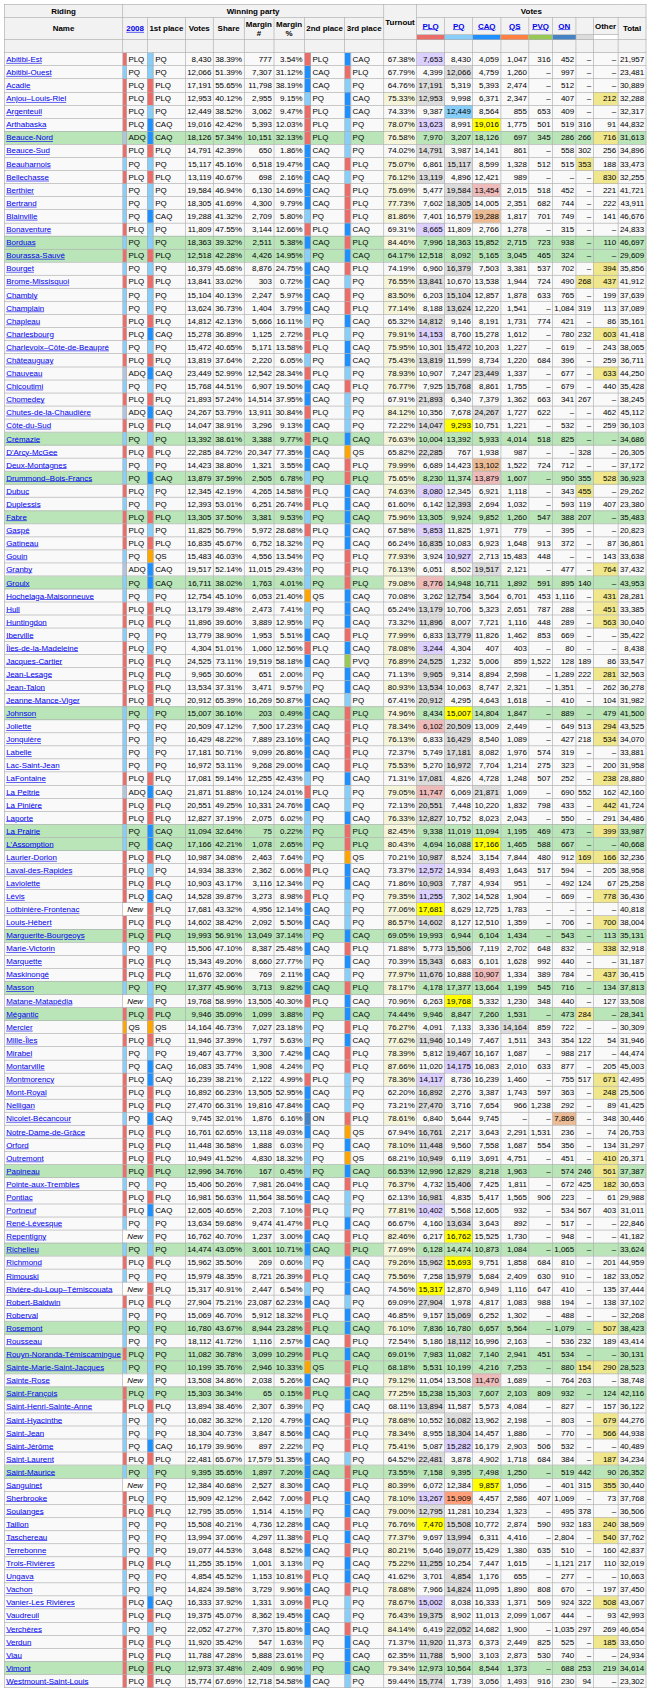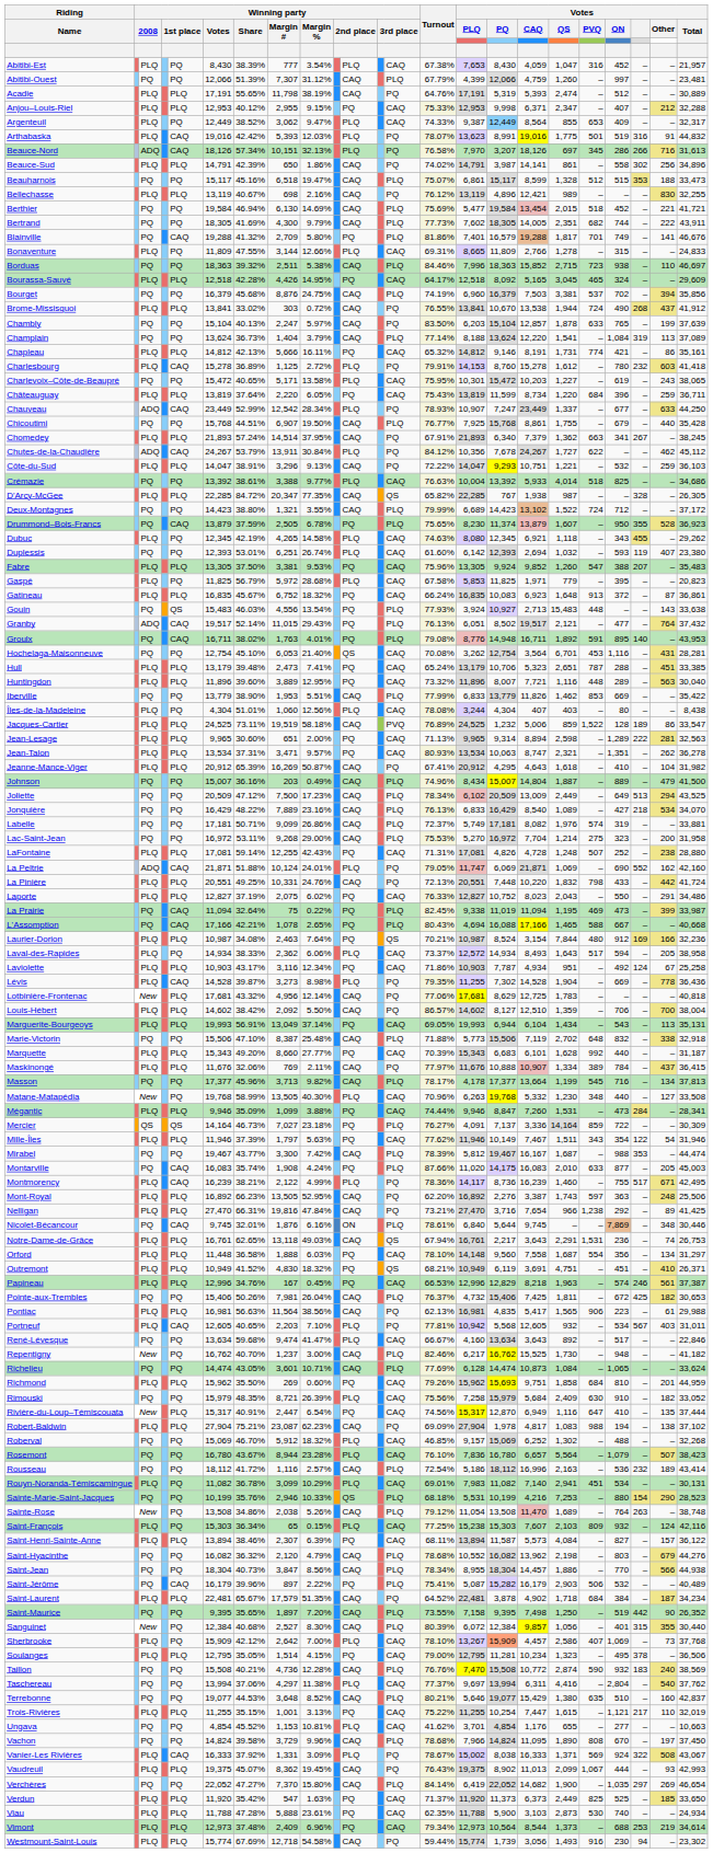Johnson | Votes / QS: 1,847 -> 1,887
Mercier | Votes / PQ: 7,133 -> 7,137
Mirabel | Votes: 217 -> 353
Orford | Votes / PLQ: 11,448 -> 14,148
Portneuf | Votes / PLQ: 10,402 -> 10,942
